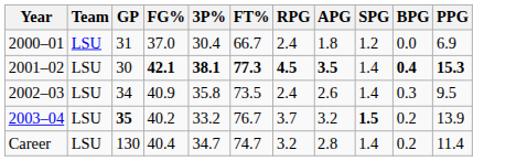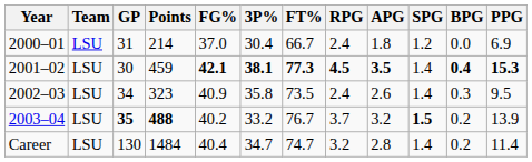+ column: Points | 214 | 459 | 323 | 488 | 1484
